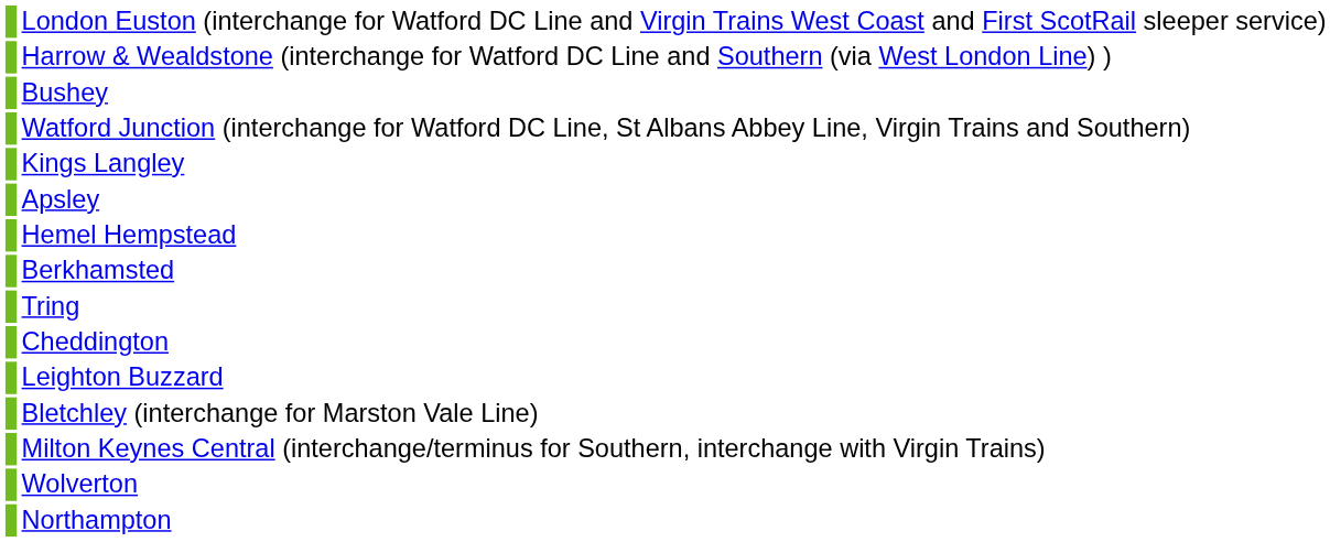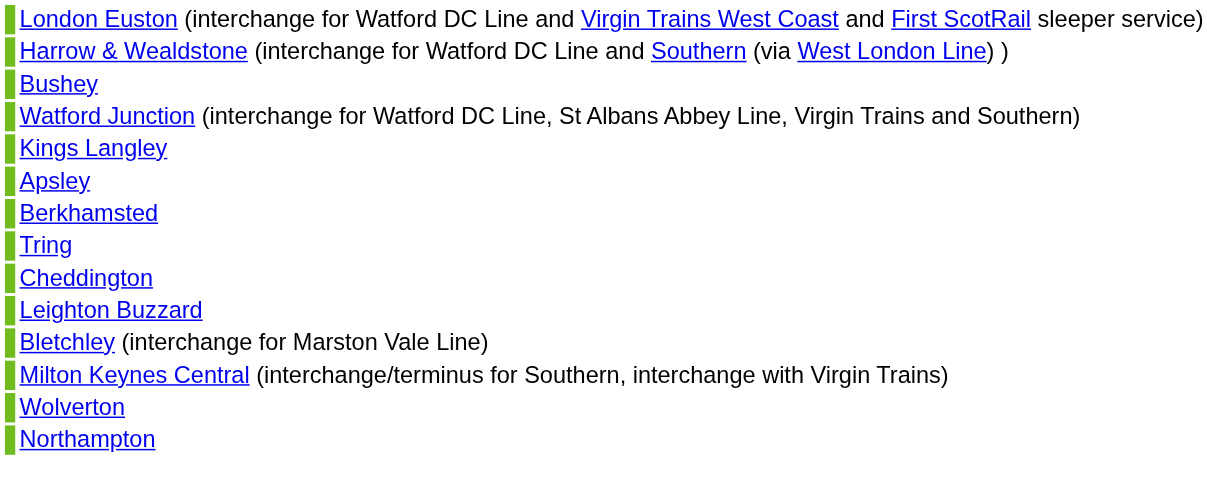- row: Hemel Hempstead
